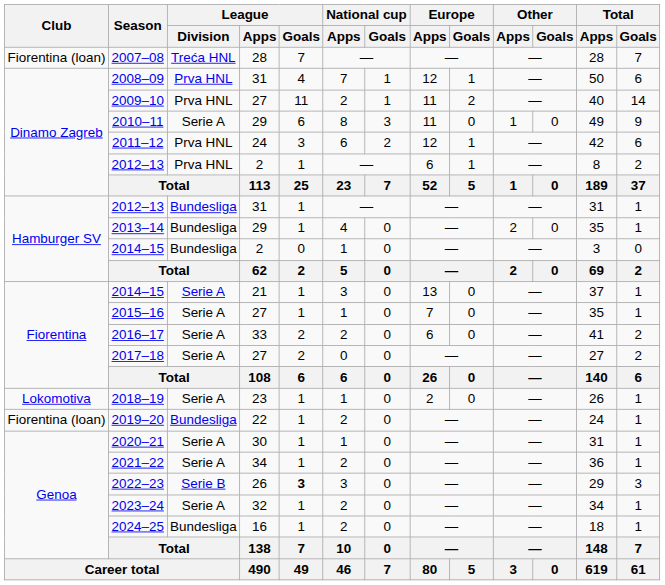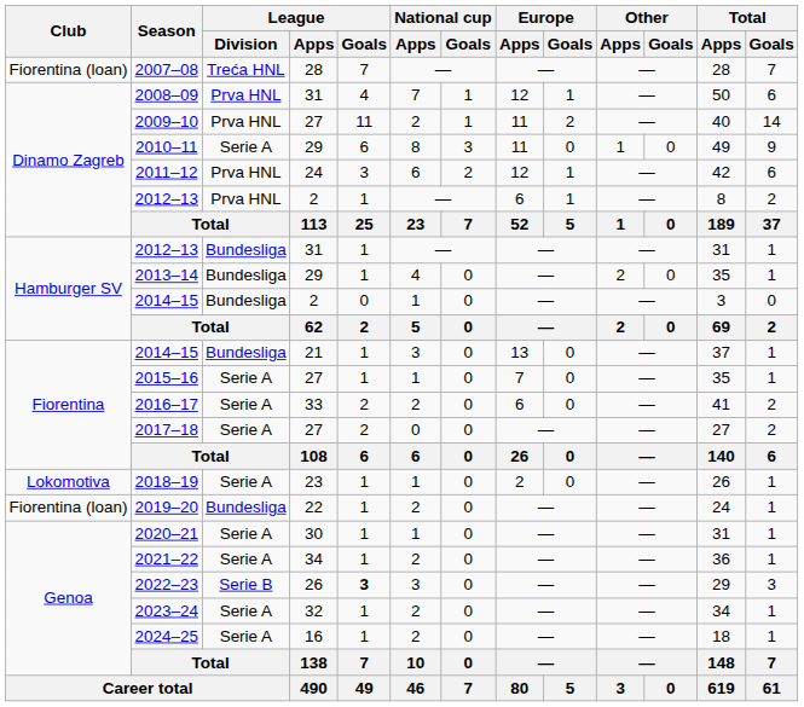2014–15 / 21 | League / Division: Serie A -> Bundesliga
2024–25 | League / Division: Bundesliga -> Serie A
